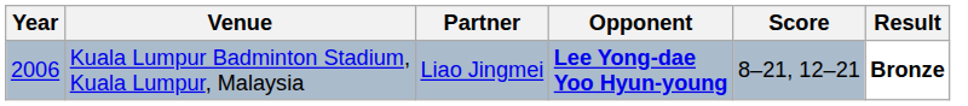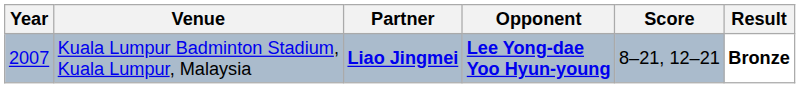Kuala Lumpur Badminton Stadium, Kuala Lumpur, Malaysia | Year: 2006 -> 2007
Kuala Lumpur Badminton Stadium, Kuala Lumpur, Malaysia | Partner: normal -> bold
